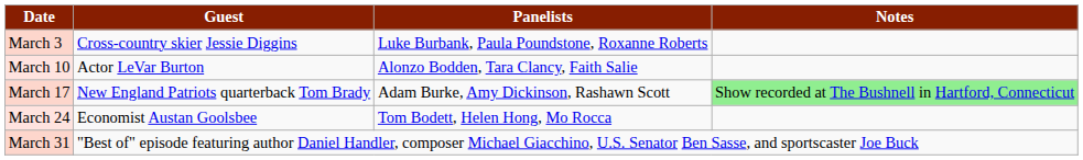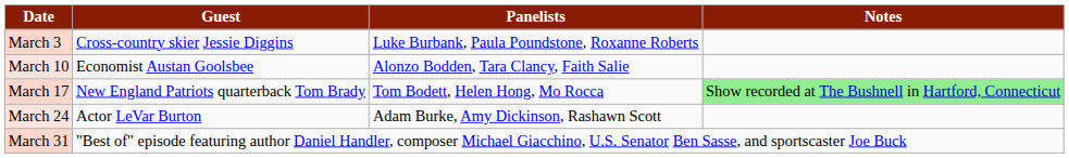March 10 | Guest: Actor LeVar Burton -> Economist Austan Goolsbee
March 17 | Panelists: Adam Burke, Amy Dickinson, Rashawn Scott -> Tom Bodett, Helen Hong, Mo Rocca
March 24 | Guest: Economist Austan Goolsbee -> Actor LeVar Burton
March 24 | Panelists: Tom Bodett, Helen Hong, Mo Rocca -> Adam Burke, Amy Dickinson, Rashawn Scott
